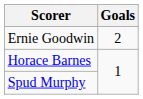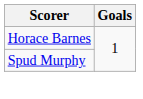- row: Ernie Goodwin | 2
